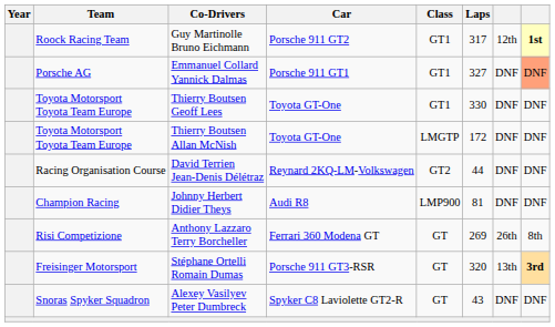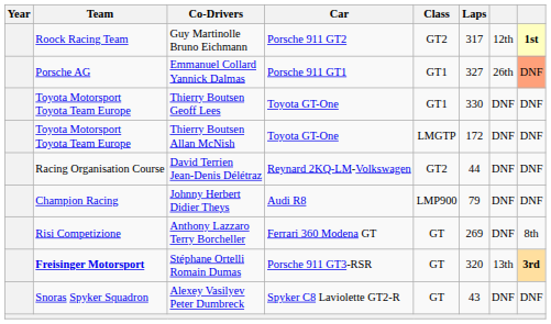Guy Martinolle Bruno Eichmann | Class: GT1 -> GT2
Emmanuel Collard Yannick Dalmas | column 7: DNF -> 26th
Johnny Herbert Didier Theys | Laps: 81 -> 79
Anthony Lazzaro Terry Borcheller | column 7: 26th -> DNF
Stéphane Ortelli Romain Dumas | Team: normal -> bold
